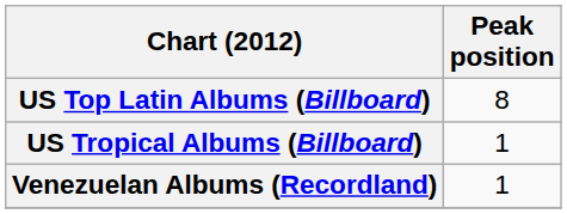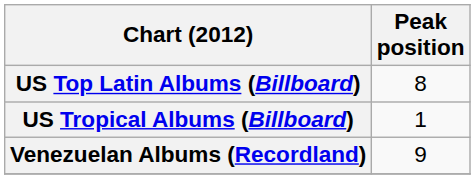Venezuelan Albums (Recordland) | Peak position: 1 -> 9
